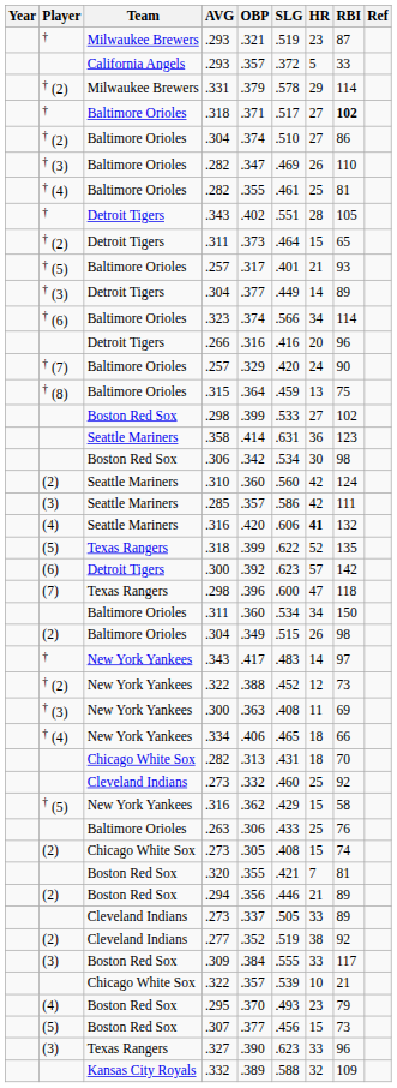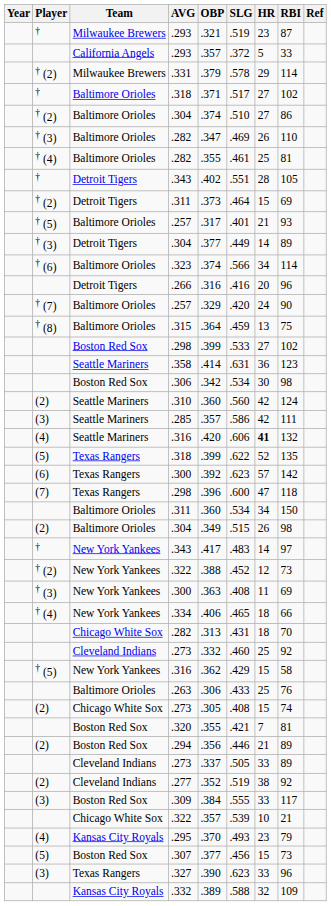† / .318 | RBI: bold -> normal
† (2) / .311 | RBI: 65 -> 69
(6) / .300 | Team: Detroit Tigers -> Texas Rangers
.295 | Team: Boston Red Sox -> Kansas City Royals
